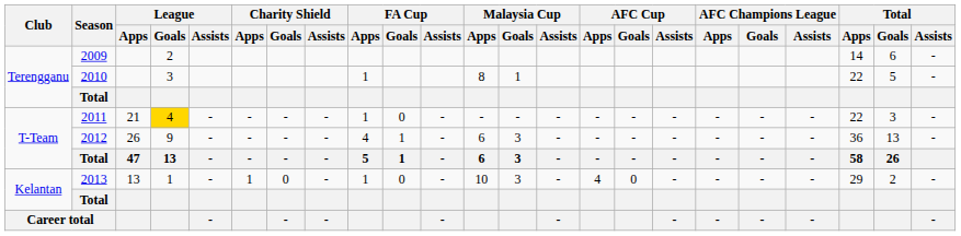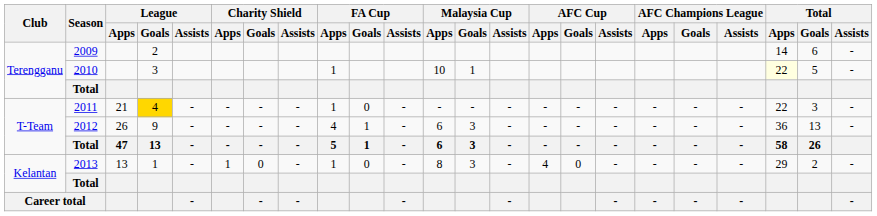2010 | Malaysia Cup / Apps: 8 -> 10
2010 | Total / Apps: no background -> lightyellow background
2013 | Malaysia Cup / Apps: 10 -> 8
